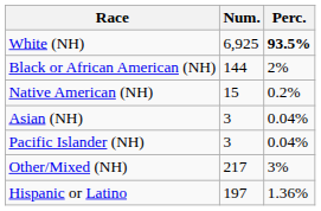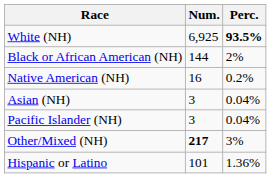Native American (NH) | Num.: 15 -> 16
Other/Mixed (NH) | Num.: normal -> bold
Hispanic or Latino | Num.: 197 -> 101
